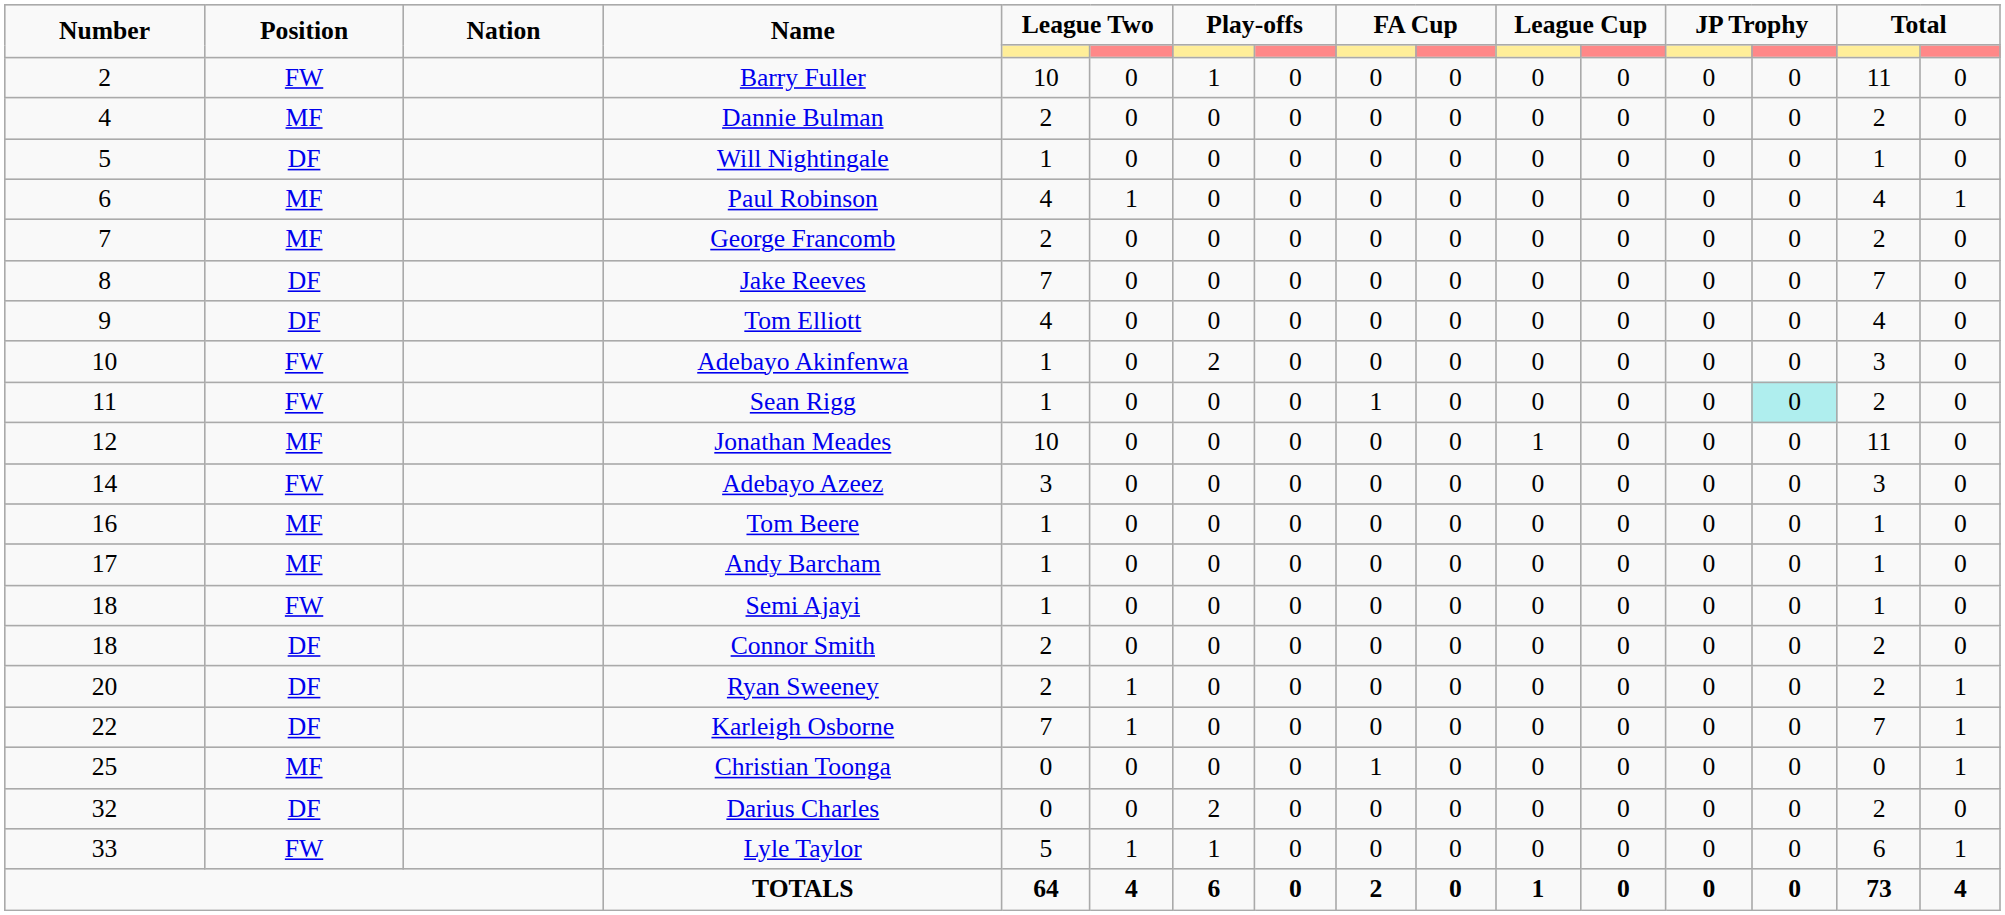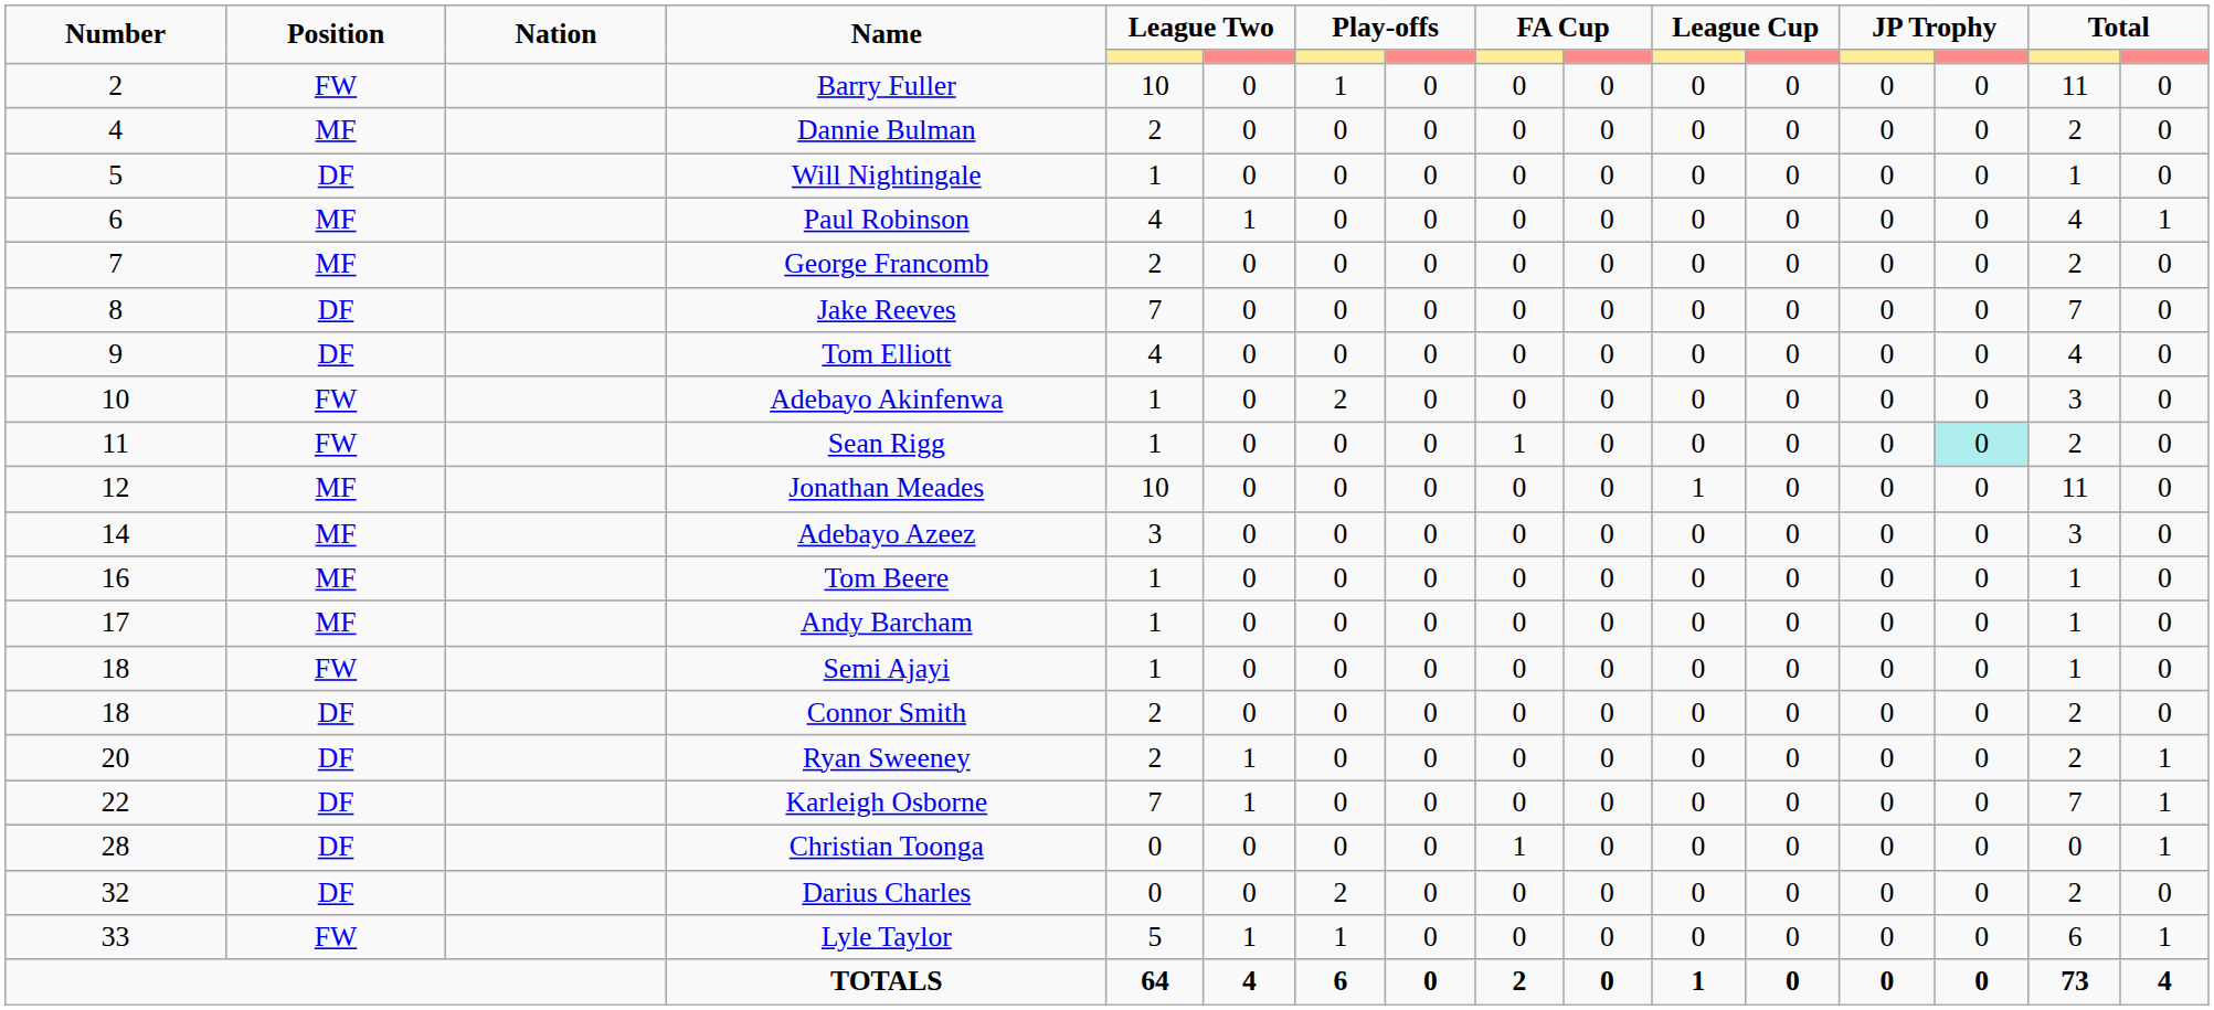Adebayo Azeez | Position: FW -> MF
Christian Toonga | Number: 25 -> 28
Christian Toonga | Position: MF -> DF
